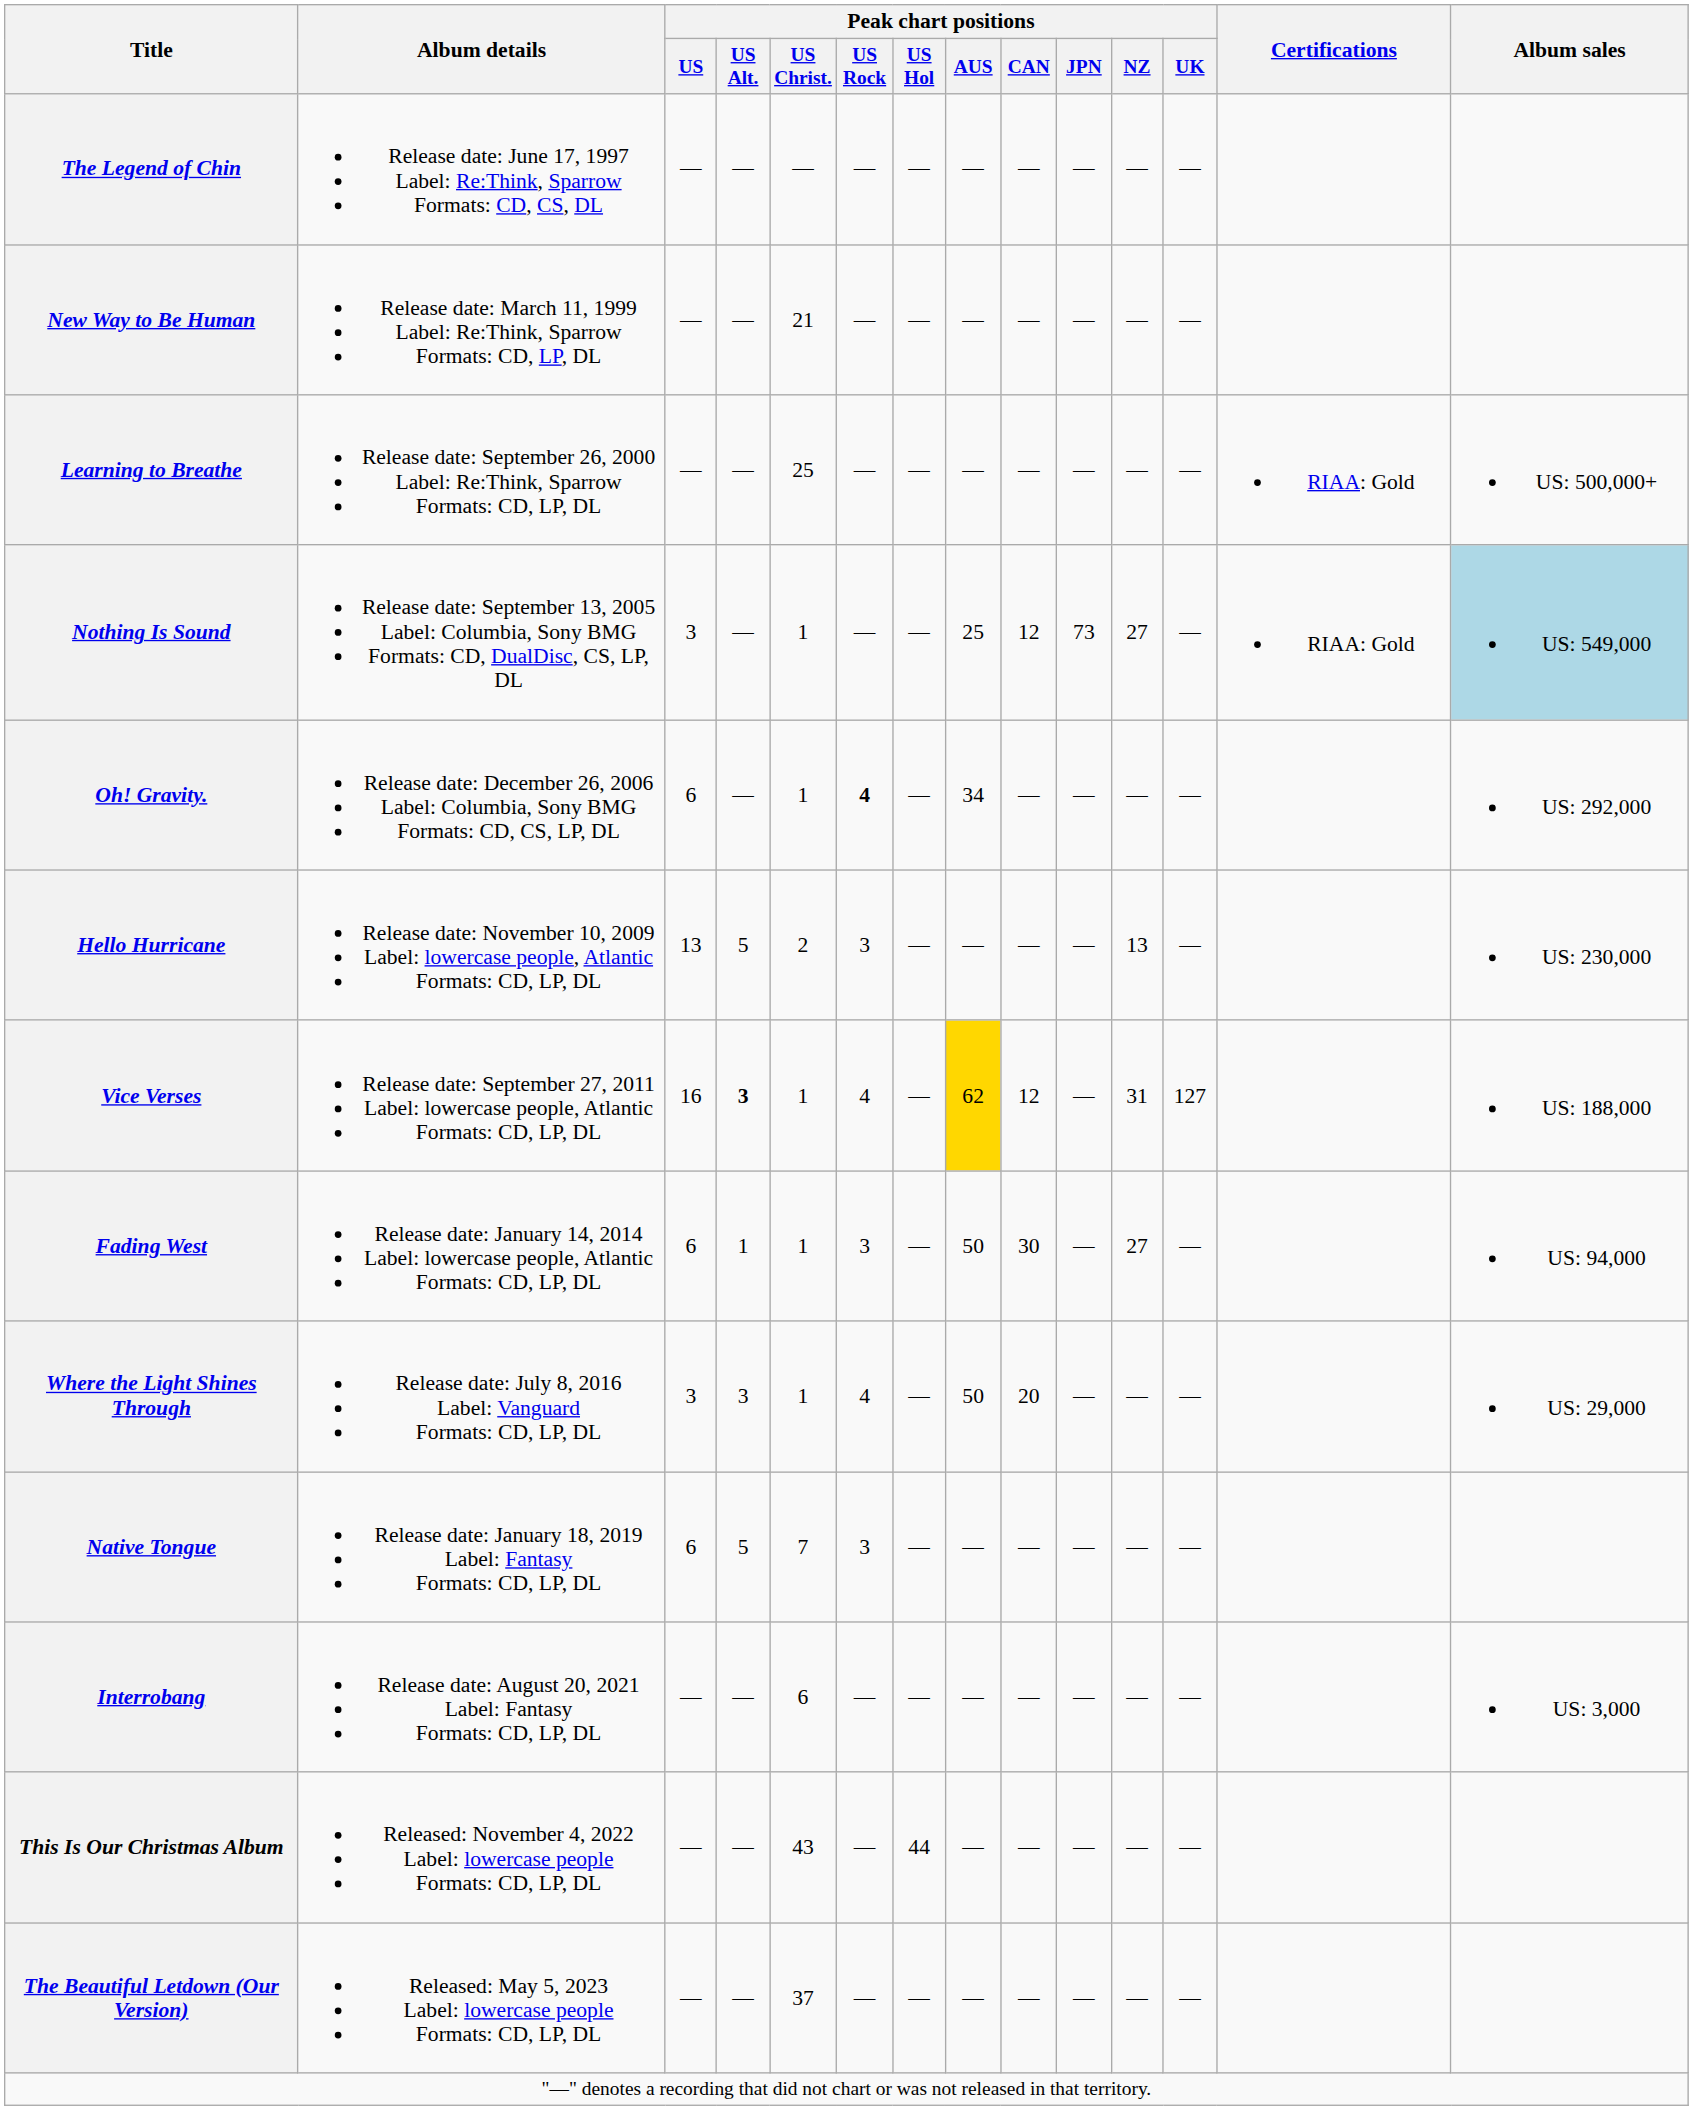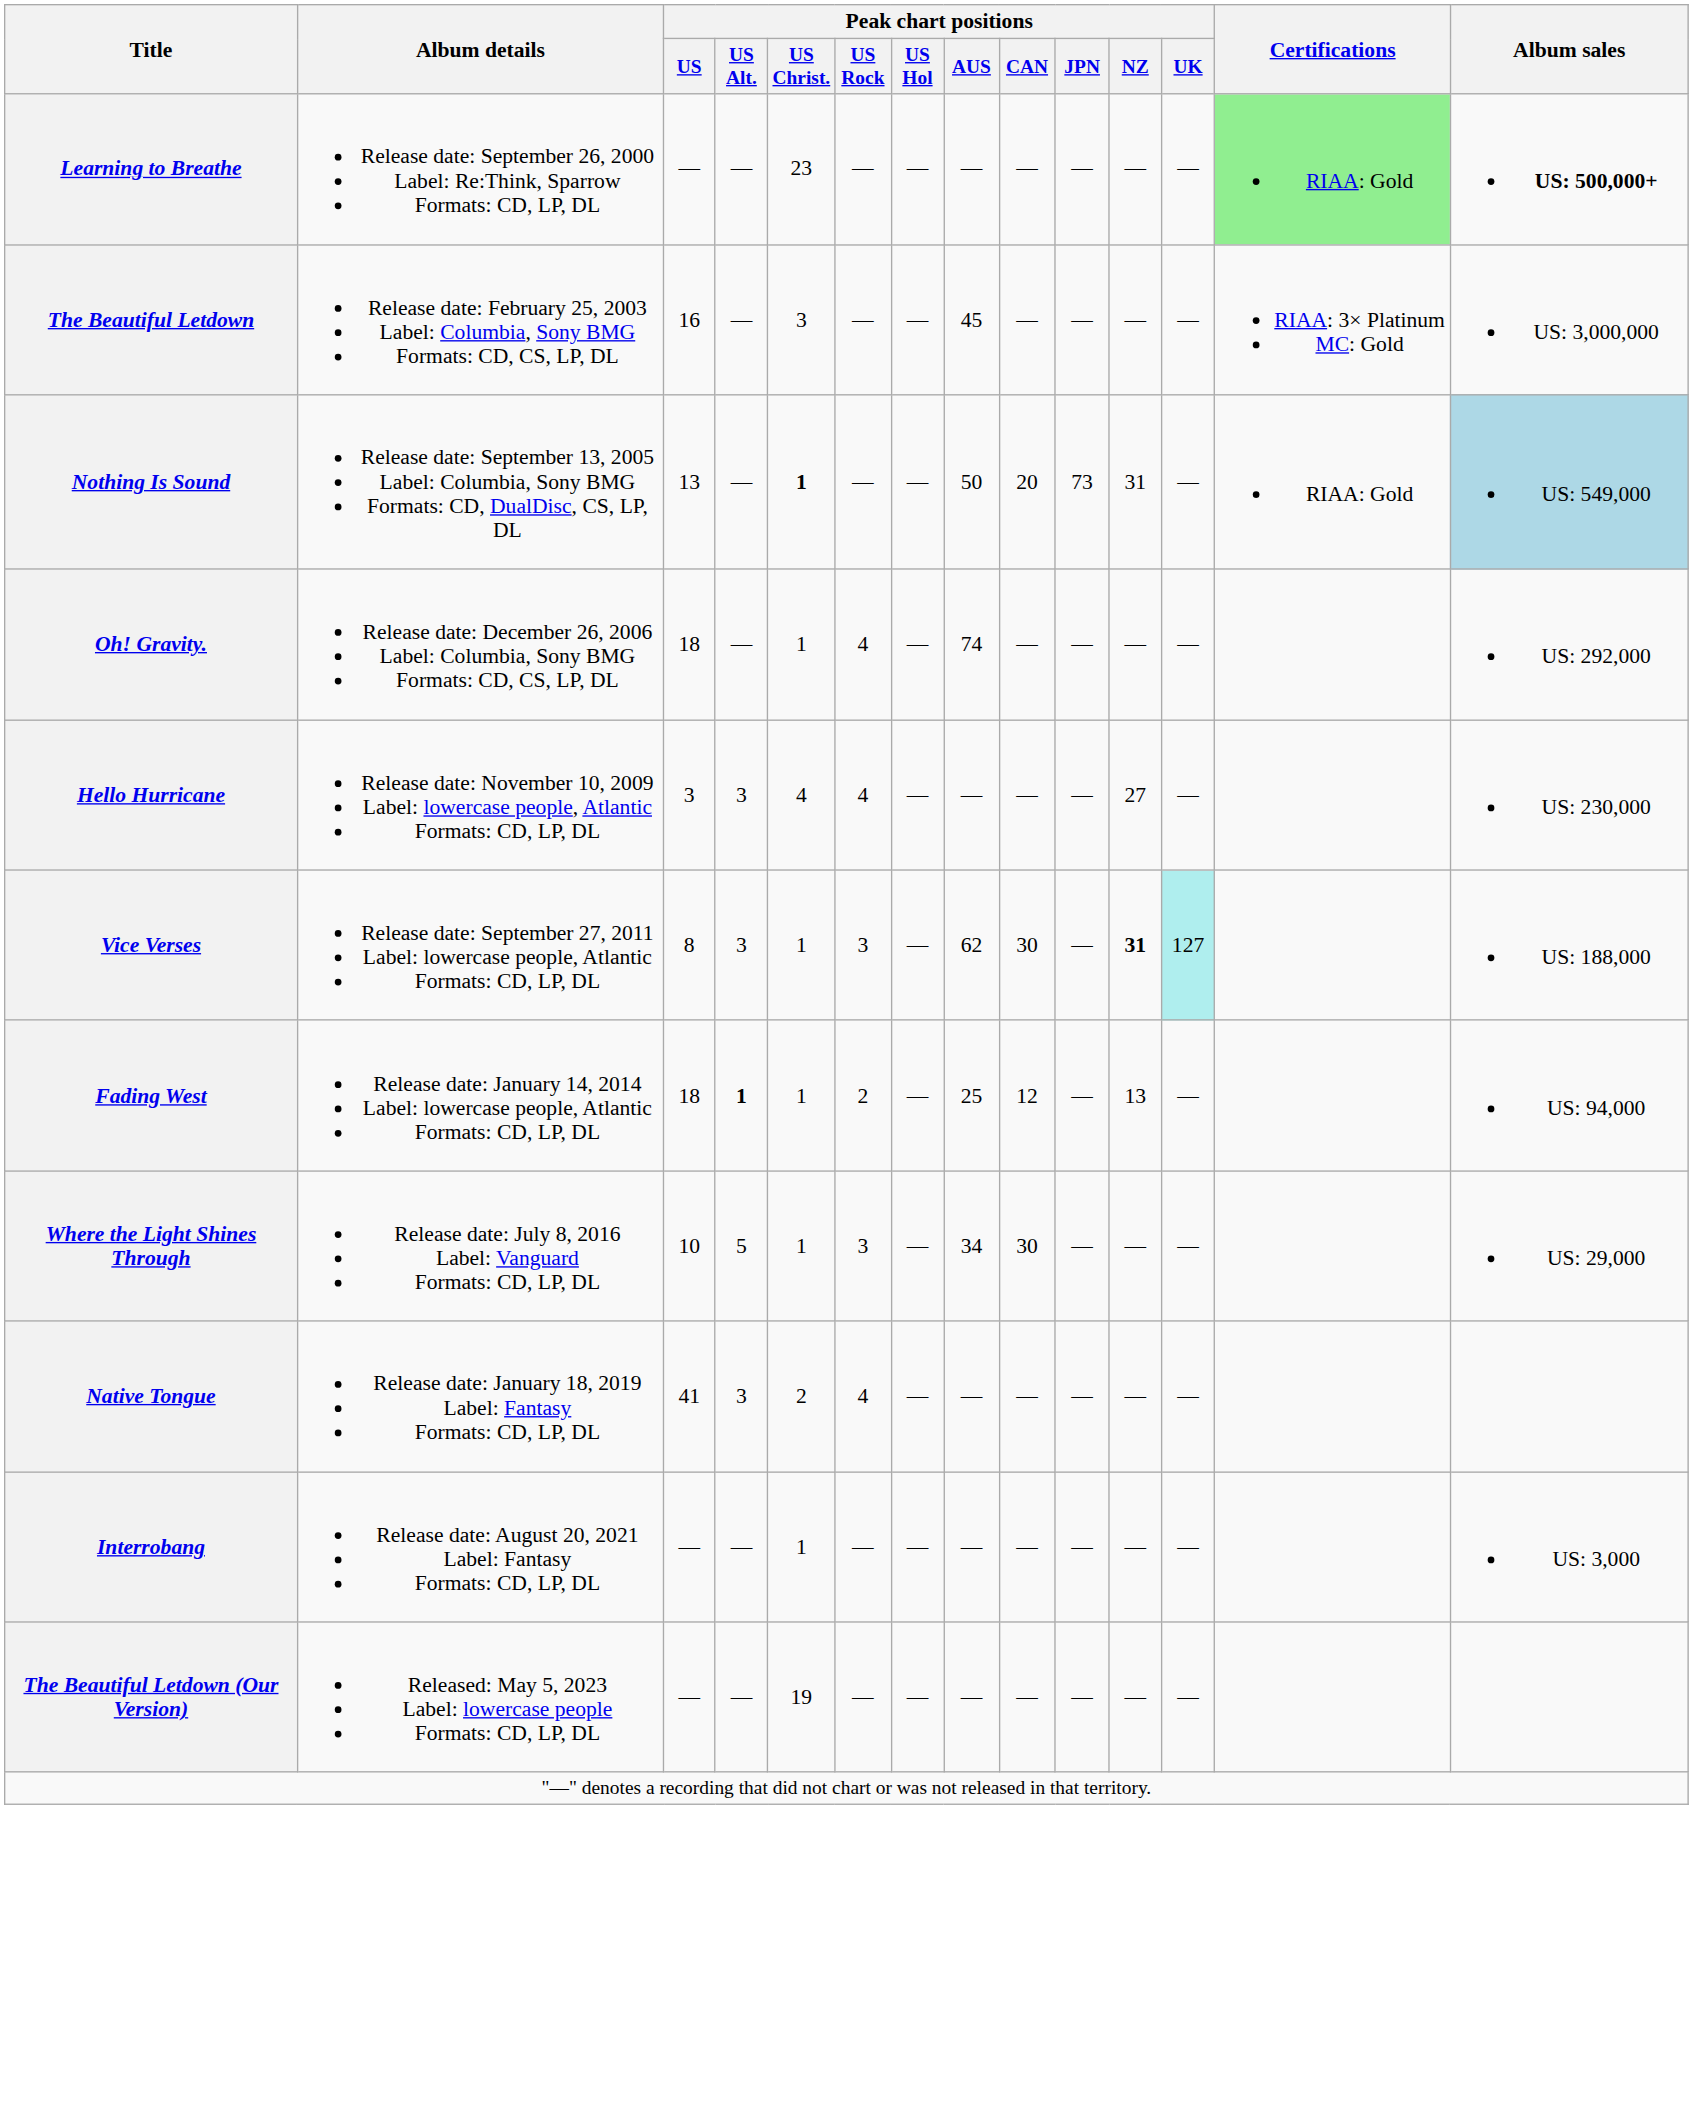- row: The Legend of Chin | Release date: June 17, 1997 Label: Re:Think, Sparrow Formats: CD, CS, DL | — | — | — | — | — | — | — | — | — | —
- row: New Way to Be Human | Release date: March 11, 1999 Label: Re:Think, Sparrow Formats: CD, LP, DL | — | — | 21 | — | — | — | — | — | — | —
Learning to Breathe | Peak chart positions / US Christ.: 25 -> 23
Learning to Breathe | Certifications: no background -> lightgreen background
Learning to Breathe | Album sales: normal -> bold
+ row: The Beautiful Letdown | Release date: February 25, 2003 Label: Columbia, Sony BMG Formats: CD, CS, LP, DL | 16 | — | 3 | — | — | 45 | — | — | — | — | RIAA: 3× Platinum MC: Gold | US: 3,000,000
Nothing Is Sound | Peak chart positions / US: 3 -> 13
Nothing Is Sound | Peak chart positions / US Christ.: normal -> bold
Nothing Is Sound | Peak chart positions / AUS: 25 -> 50
Nothing Is Sound | Peak chart positions / CAN: 12 -> 20
Nothing Is Sound | Peak chart positions / NZ: 27 -> 31
Oh! Gravity. | Peak chart positions / US: 6 -> 18
Oh! Gravity. | Peak chart positions / US Rock: bold -> normal
Oh! Gravity. | Peak chart positions / AUS: 34 -> 74
Hello Hurricane | Peak chart positions / US: 13 -> 3
Hello Hurricane | Peak chart positions / US Alt.: 5 -> 3
Hello Hurricane | Peak chart positions / US Christ.: 2 -> 4
Hello Hurricane | Peak chart positions / US Rock: 3 -> 4
Hello Hurricane | Peak chart positions / NZ: 13 -> 27
Vice Verses | Peak chart positions / US: 16 -> 8
Vice Verses | Peak chart positions / US Alt.: bold -> normal
Vice Verses | Peak chart positions / US Rock: 4 -> 3
Vice Verses | Peak chart positions / AUS: gold background -> no background
Vice Verses | Peak chart positions / CAN: 12 -> 30
Vice Verses | Peak chart positions / NZ: normal -> bold
Vice Verses | Peak chart positions / UK: no background -> paleturquoise background
Fading West | Peak chart positions / US: 6 -> 18
Fading West | Peak chart positions / US Alt.: normal -> bold
Fading West | Peak chart positions / US Rock: 3 -> 2
Fading West | Peak chart positions / AUS: 50 -> 25
Fading West | Peak chart positions / CAN: 30 -> 12
Fading West | Peak chart positions / NZ: 27 -> 13
Where the Light Shines Through | Peak chart positions / US: 3 -> 10
Where the Light Shines Through | Peak chart positions / US Alt.: 3 -> 5
Where the Light Shines Through | Peak chart positions / US Rock: 4 -> 3
Where the Light Shines Through | Peak chart positions / AUS: 50 -> 34
Where the Light Shines Through | Peak chart positions / CAN: 20 -> 30
Native Tongue | Peak chart positions / US: 6 -> 41
Native Tongue | Peak chart positions / US Alt.: 5 -> 3
Native Tongue | Peak chart positions / US Christ.: 7 -> 2
Native Tongue | Peak chart positions / US Rock: 3 -> 4
Interrobang | Peak chart positions / US Christ.: 6 -> 1
- row: This Is Our Christmas Album | Released: November 4, 2022 Label: lowercase people Formats: CD, LP, DL | — | — | 43 | — | 44 | — | — | — | — | —
The Beautiful Letdown (Our Version) | Peak chart positions / US Christ.: 37 -> 19
